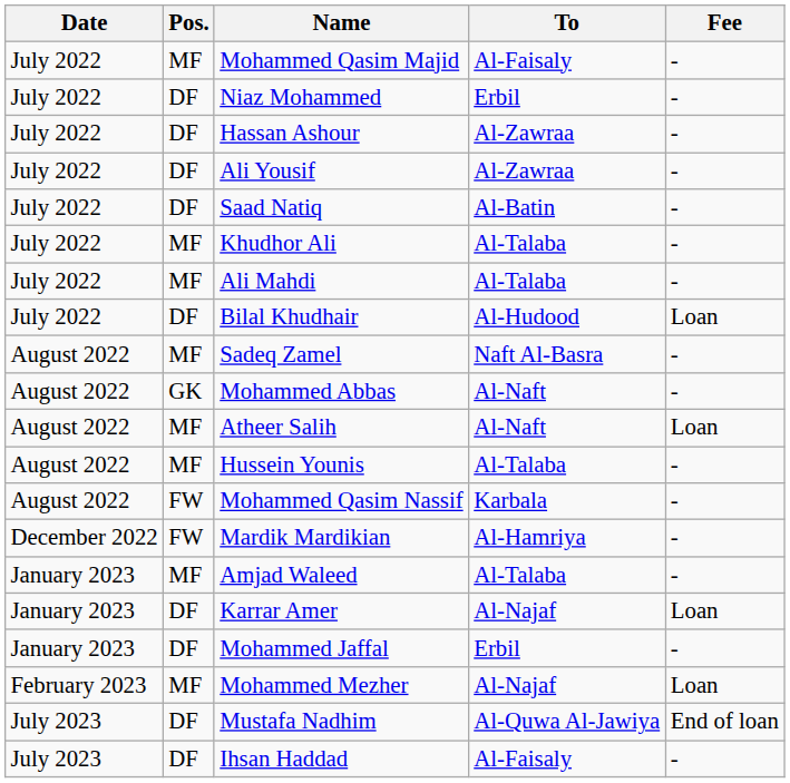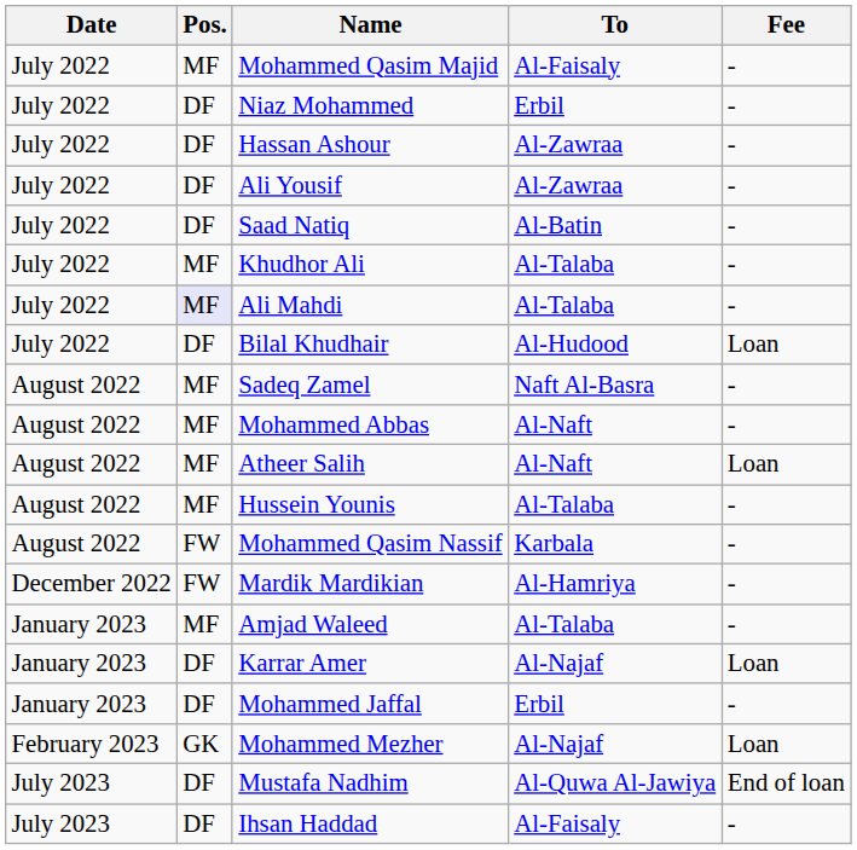Ali Mahdi | Pos.: no background -> lavender background
Mohammed Abbas | Pos.: GK -> MF
Mohammed Mezher | Pos.: MF -> GK
